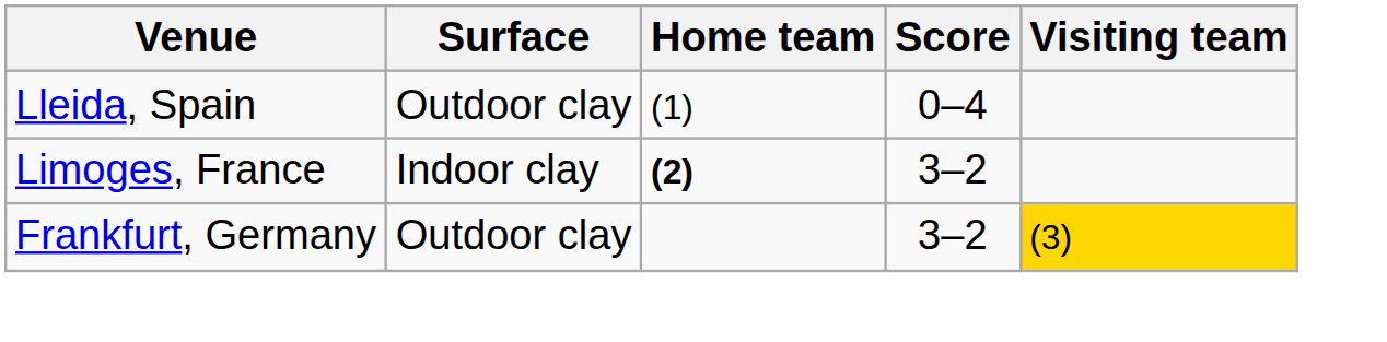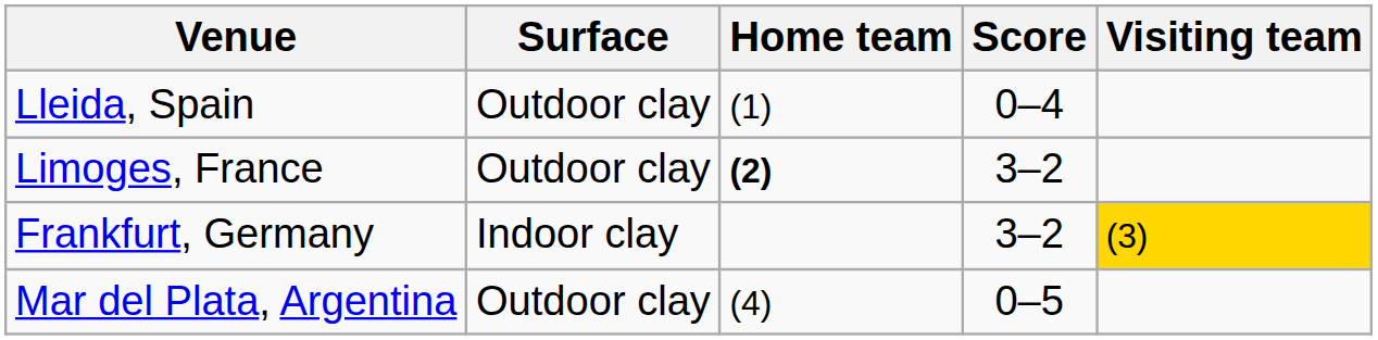Limoges, France | Surface: Indoor clay -> Outdoor clay
Frankfurt, Germany | Surface: Outdoor clay -> Indoor clay
+ row: Mar del Plata, Argentina | Outdoor clay | (4) | 0–5
